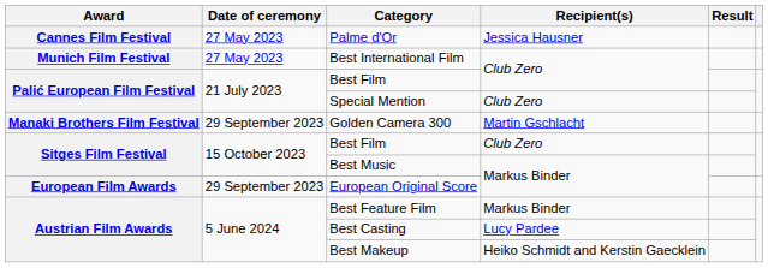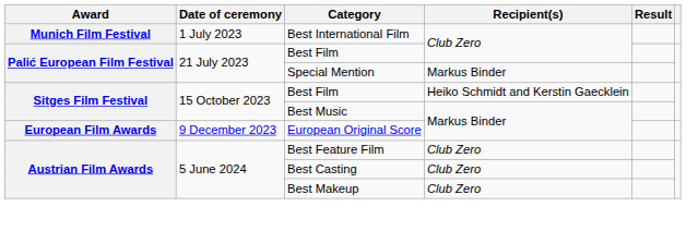- row: Cannes Film Festival | 27 May 2023 | Palme d'Or | Jessica Hausner
Best International Film | Date of ceremony: 27 May 2023 -> 1 July 2023
Special Mention | Recipient(s): Club Zero -> Markus Binder
- row: Manaki Brothers Film Festival | 29 September 2023 | Golden Camera 300 | Martin Gschlacht
Sitges Film Festival / Best Film | Recipient(s): Club Zero -> Heiko Schmidt and Kerstin Gaecklein
European Original Score | Date of ceremony: 29 September 2023 -> 9 December 2023
Best Feature Film | Recipient(s): Markus Binder -> Club Zero
Best Casting | Recipient(s): Lucy Pardee -> Club Zero
Best Makeup | Recipient(s): Heiko Schmidt and Kerstin Gaecklein -> Club Zero
